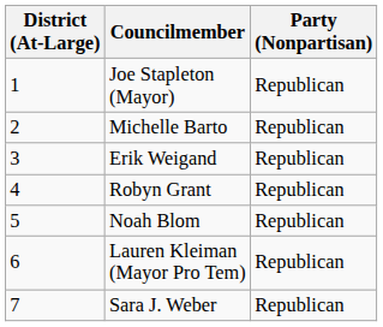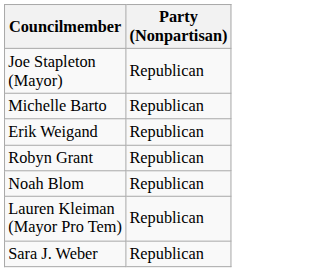- column: District (At-Large) | 1 | 2 | 3 | 4 | 5 | 6 | 7
